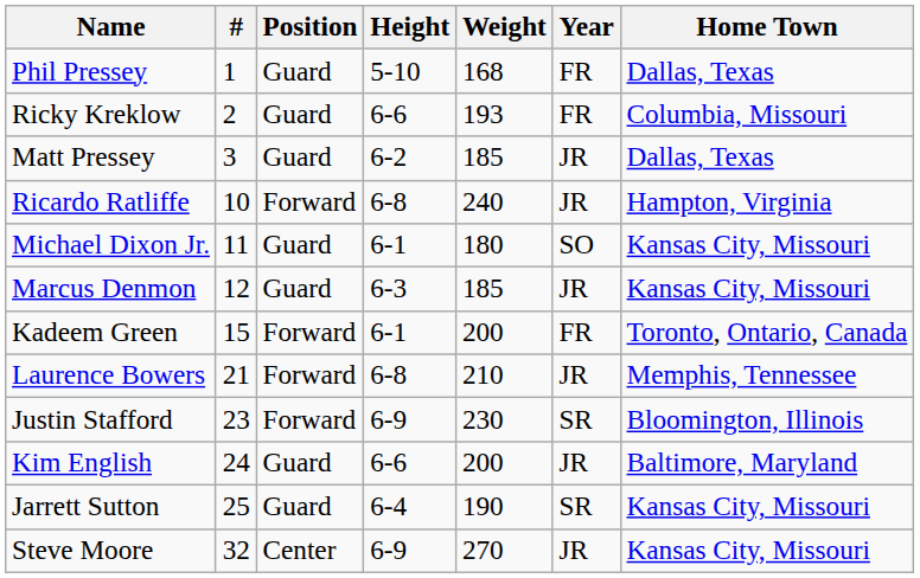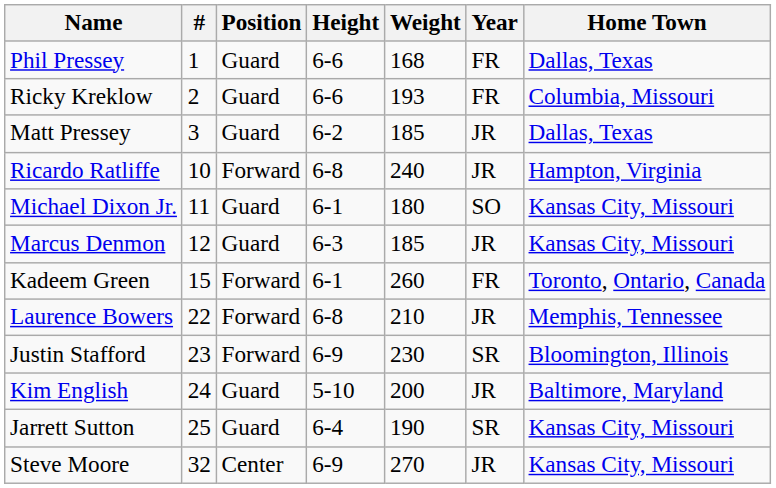Phil Pressey | Height: 5-10 -> 6-6
Kadeem Green | Weight: 200 -> 260
Laurence Bowers | #: 21 -> 22
Kim English | Height: 6-6 -> 5-10
